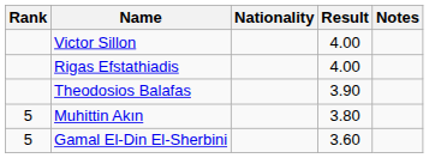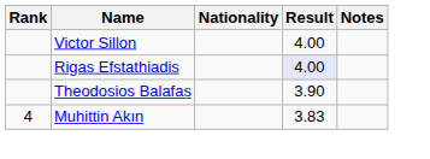Rigas Efstathiadis | Result: no background -> lavender background
Muhittin Akın | Rank: 5 -> 4
Muhittin Akın | Result: 3.80 -> 3.83
- row: 5 | Gamal El-Din El-Sherbini | 3.60
